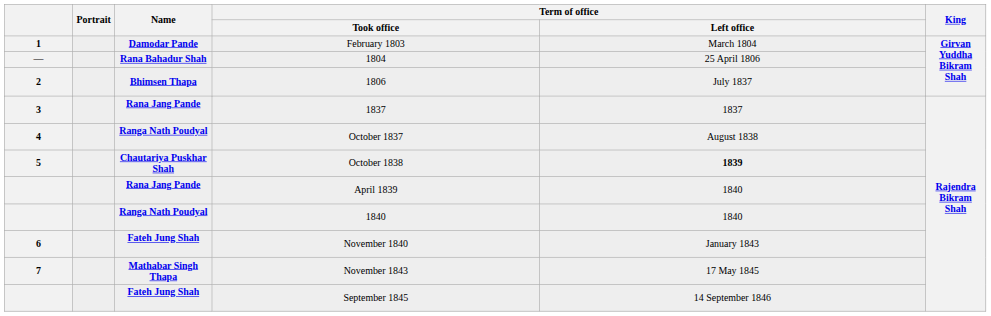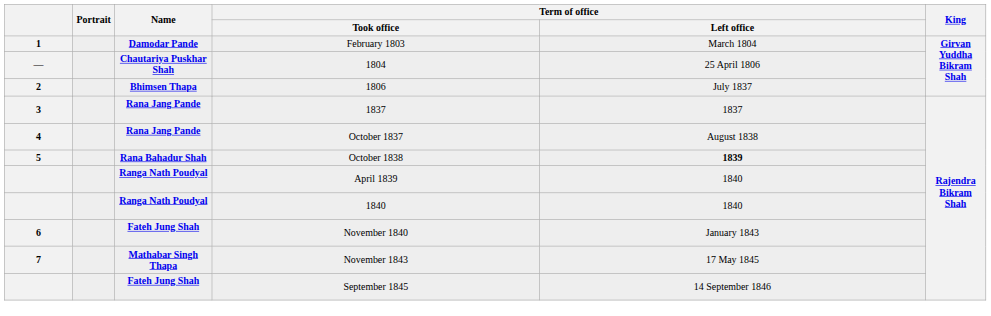1804 | Name: Rana Bahadur Shah -> Chautariya Puskhar Shah
October 1837 | Name: Ranga Nath Poudyal -> Rana Jang Pande
October 1838 | Name: Chautariya Puskhar Shah -> Rana Bahadur Shah
April 1839 | Name: Rana Jang Pande -> Ranga Nath Poudyal
